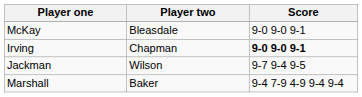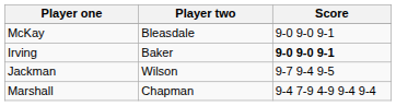Irving | Player two: Chapman -> Baker
Marshall | Player two: Baker -> Chapman
